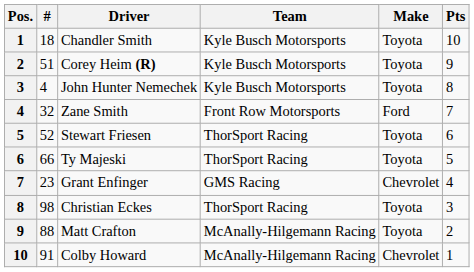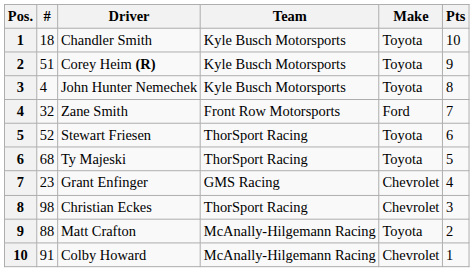Ty Majeski | #: 66 -> 68
Christian Eckes | Make: Toyota -> Chevrolet
